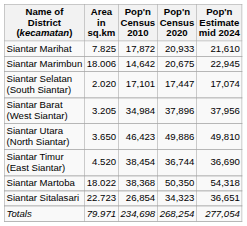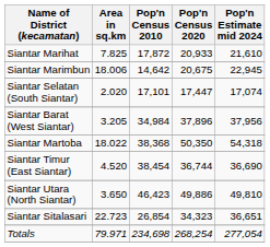rows swapped: Siantar Utara (North Siantar) <-> Siantar Martoba
